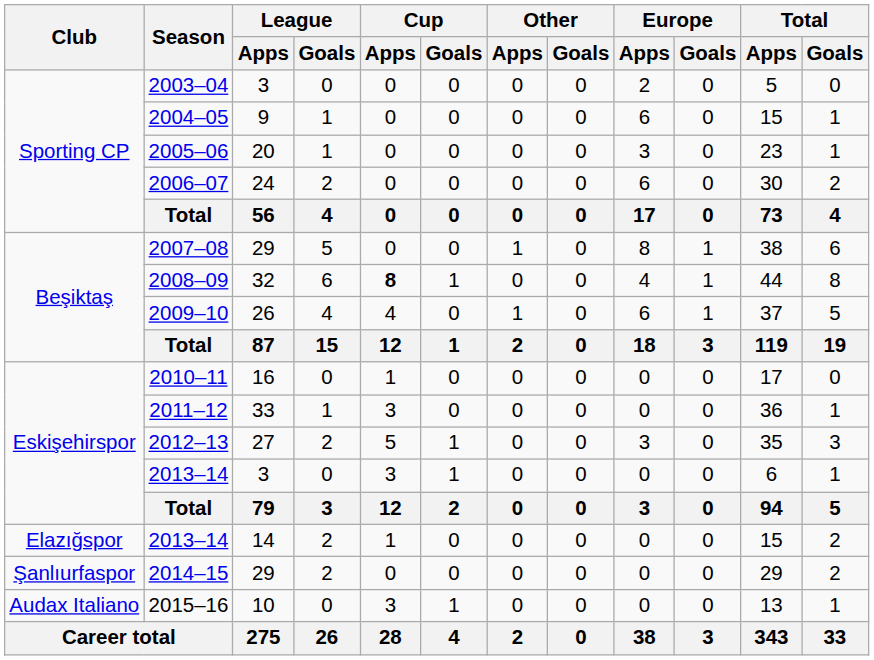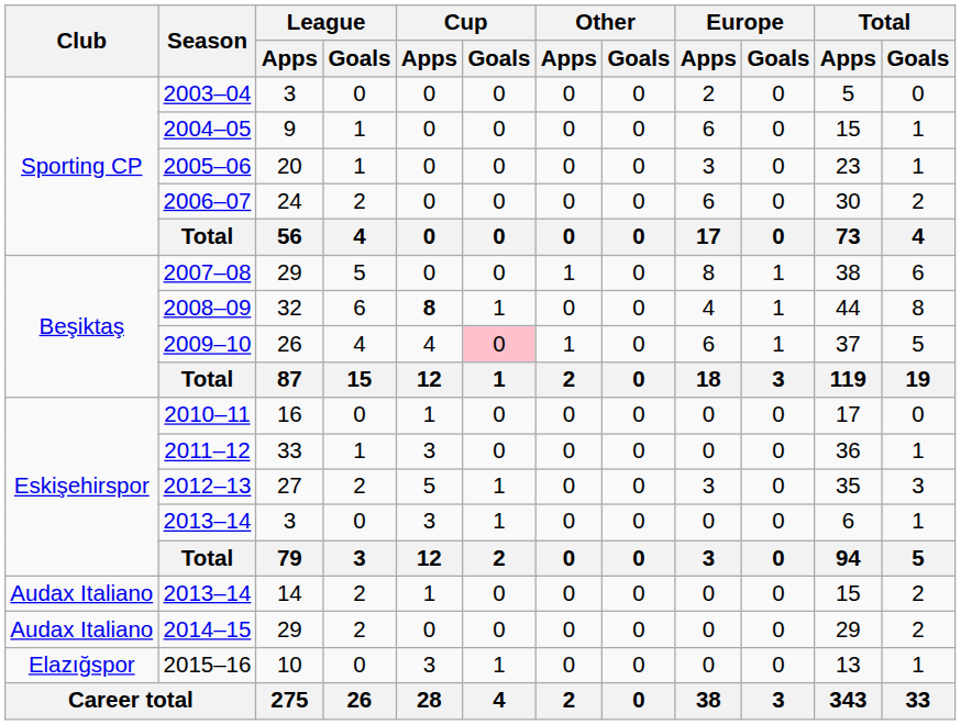2009–10 | Cup / Goals: no background -> pink background
2013–14 / 14 | Club: Elazığspor -> Audax Italiano
2014–15 | Club: Şanlıurfaspor -> Audax Italiano
2015–16 | Club: Audax Italiano -> Elazığspor
